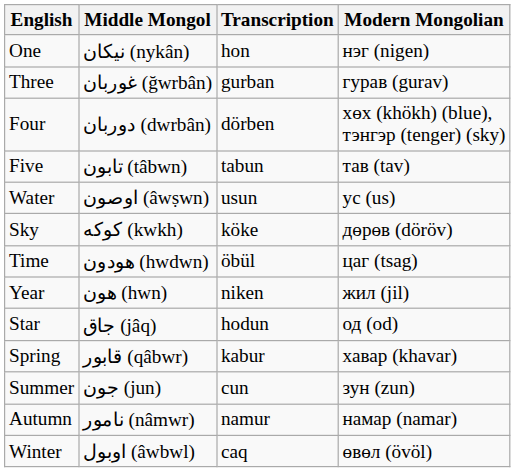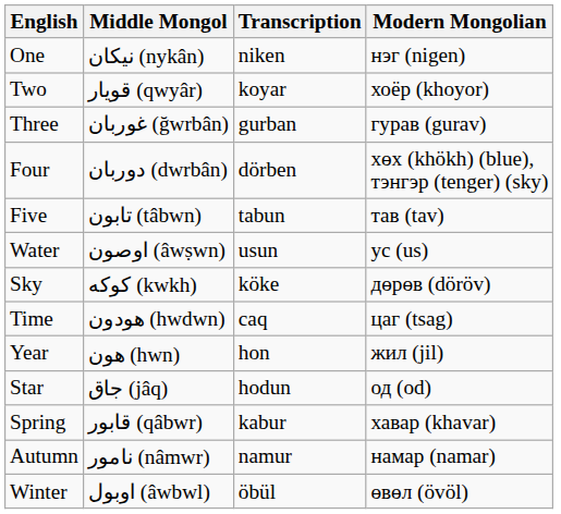One | Transcription: hon -> niken
+ row: Two | قويار (qwyâr) | koyar | хоёр (khoyor)
Time | Transcription: öbül -> caq
Year | Transcription: niken -> hon
- row: Summer | جون (jun) | cun | зун (zun)
Winter | Transcription: caq -> öbül
